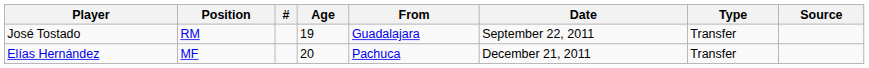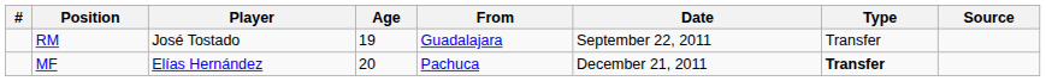columns swapped: # <-> Player
MF | Type: normal -> bold
